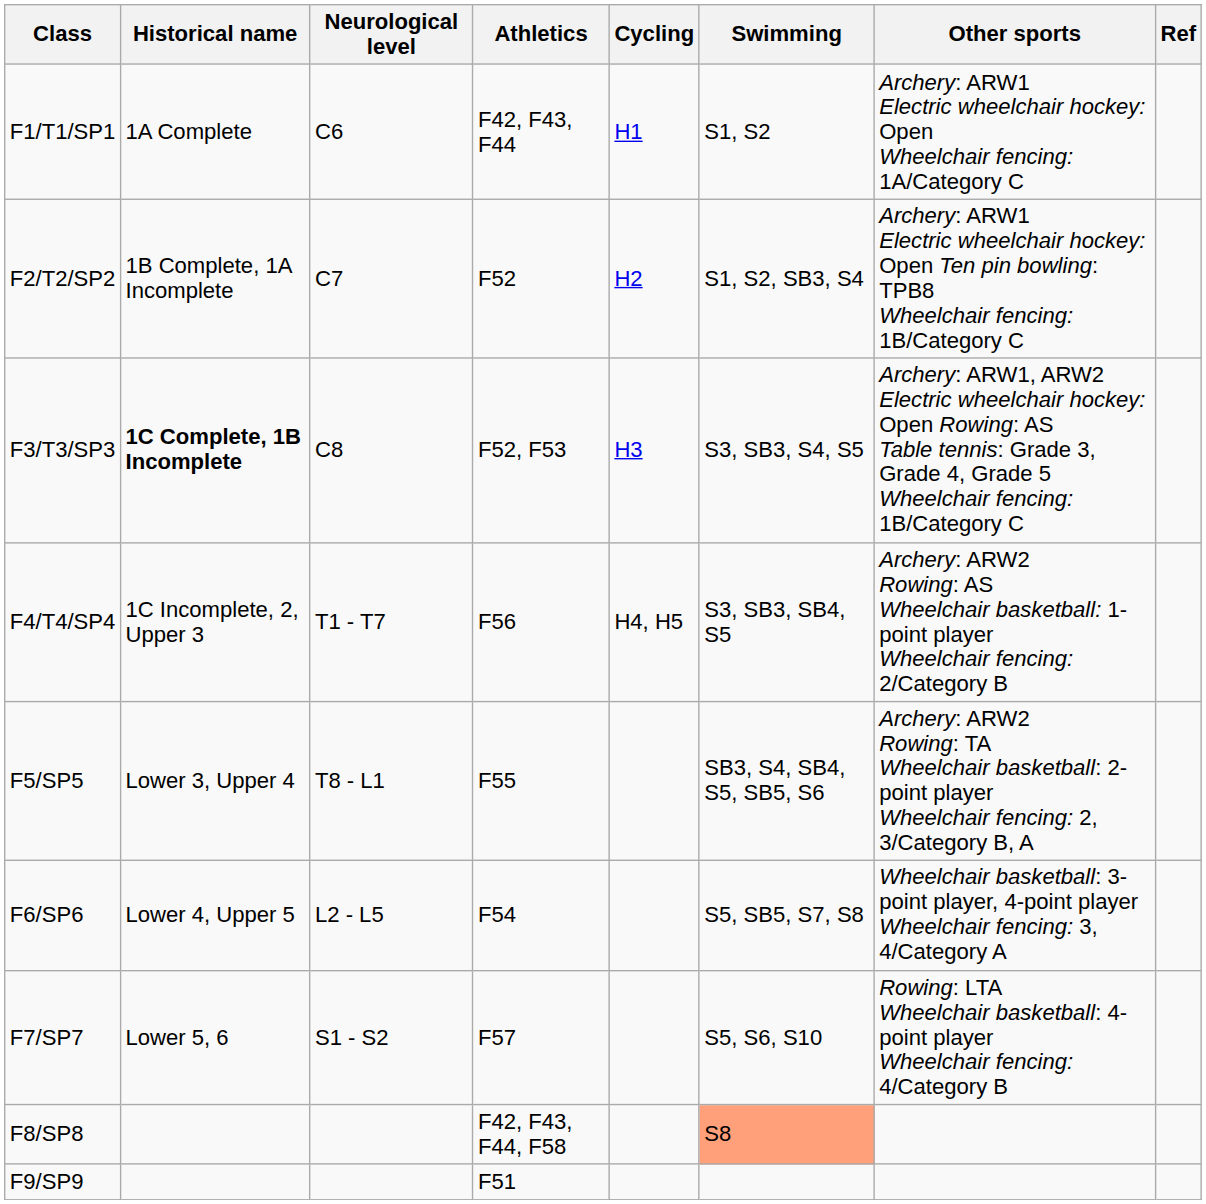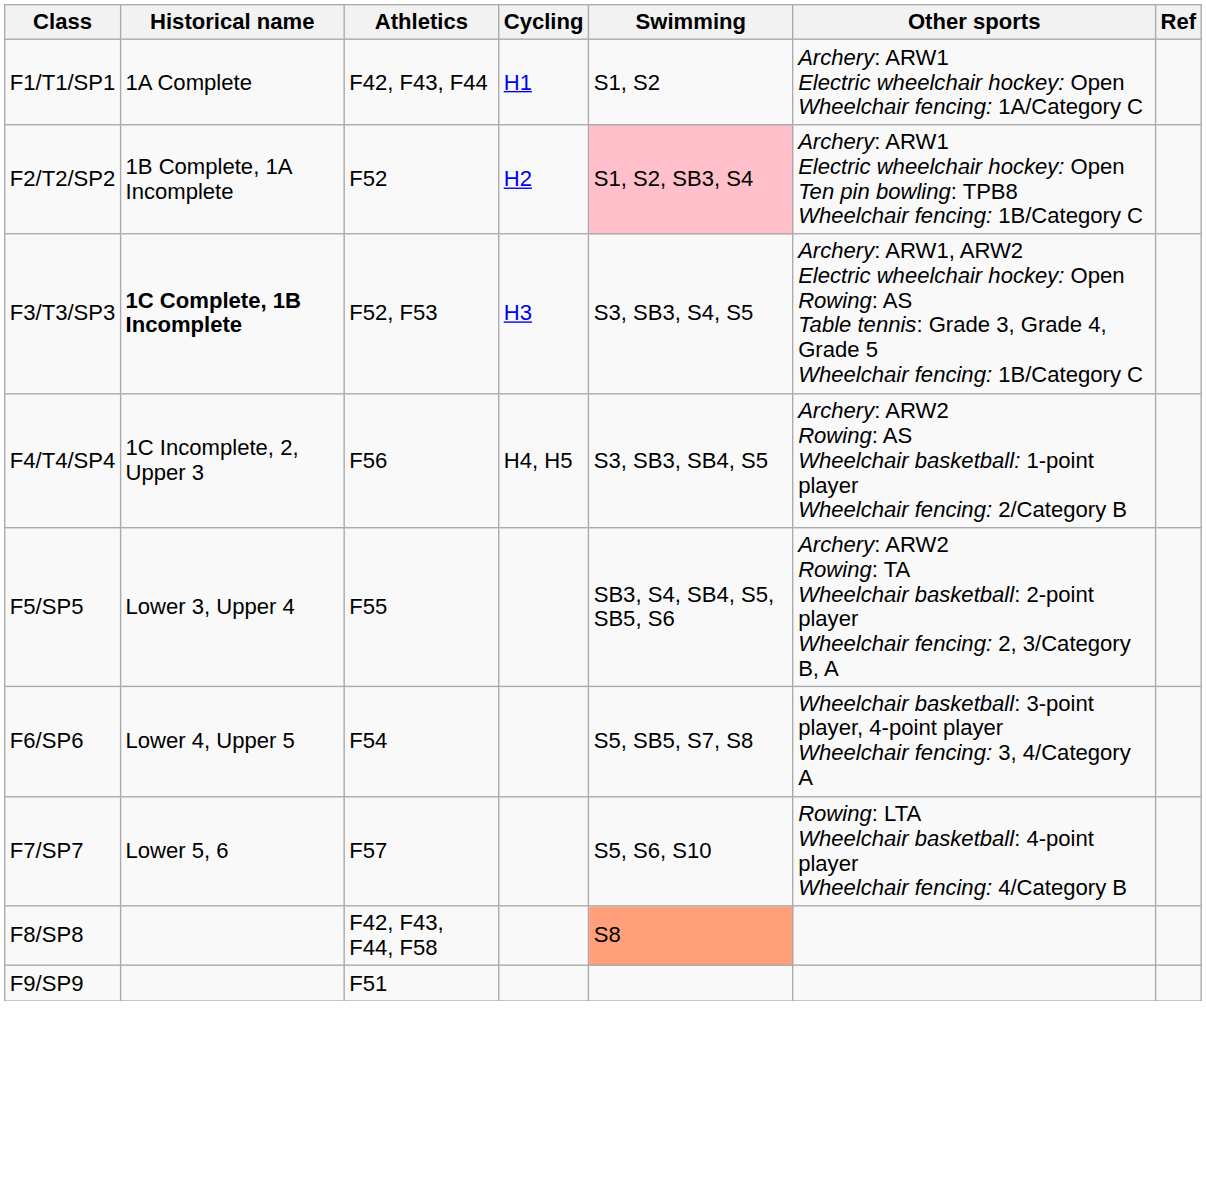- column: Neurological level | C6 | C7 | C8 | T1 - T7 | T8 - L1 | L2 - L5 | S1 - S2
F2/T2/SP2 | Swimming: no background -> pink background
